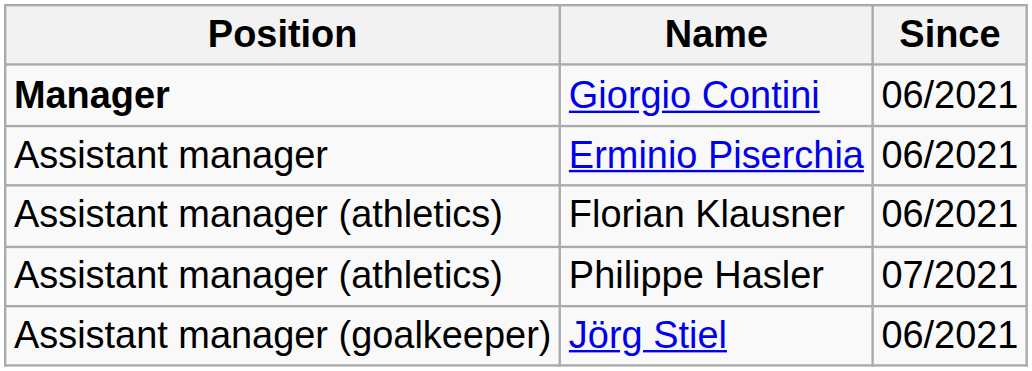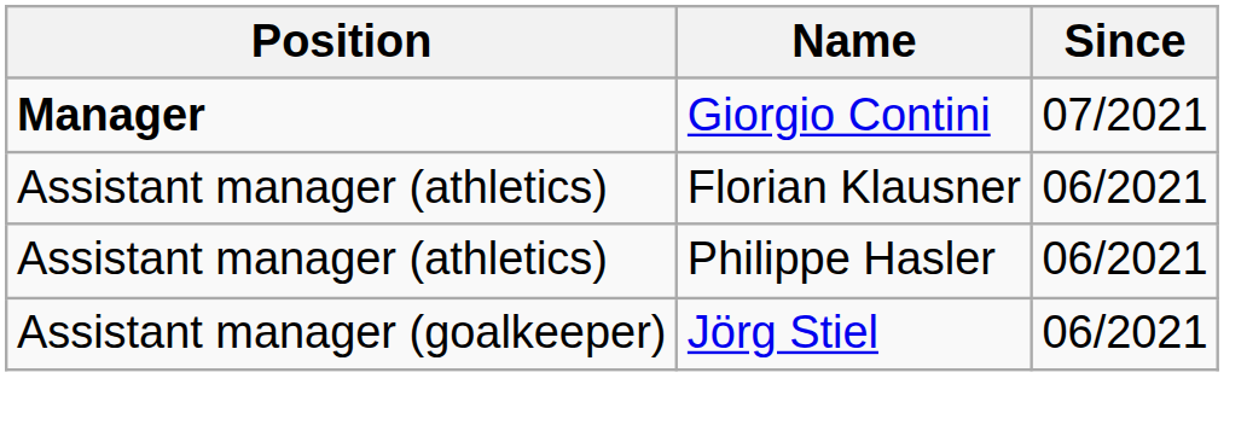Giorgio Contini | Since: 06/2021 -> 07/2021
- row: Assistant manager | Erminio Piserchia | 06/2021
Philippe Hasler | Since: 07/2021 -> 06/2021
